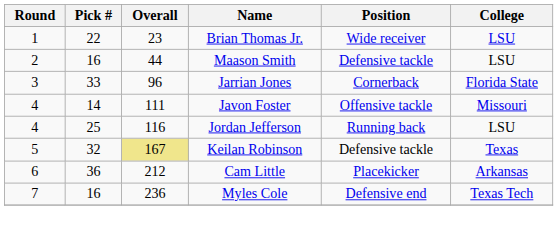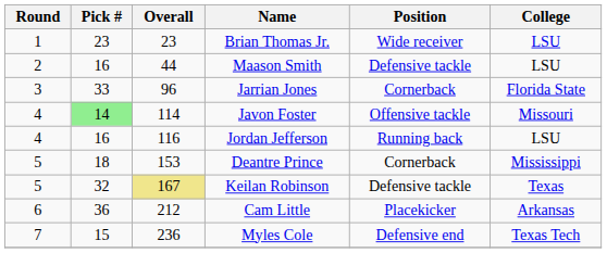Brian Thomas Jr. | Pick #: 22 -> 23
Javon Foster | Pick #: no background -> lightgreen background
Javon Foster | Overall: 111 -> 114
Jordan Jefferson | Pick #: 25 -> 16
+ row: 5 | 18 | 153 | Deantre Prince | Cornerback | Mississippi
Myles Cole | Pick #: 16 -> 15
